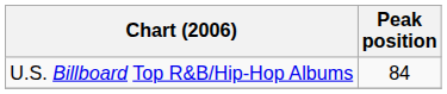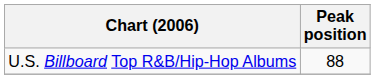U.S. Billboard Top R&B/Hip-Hop Albums | Peak position: 84 -> 88
